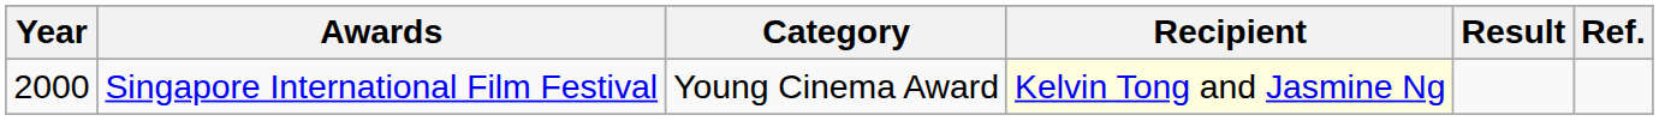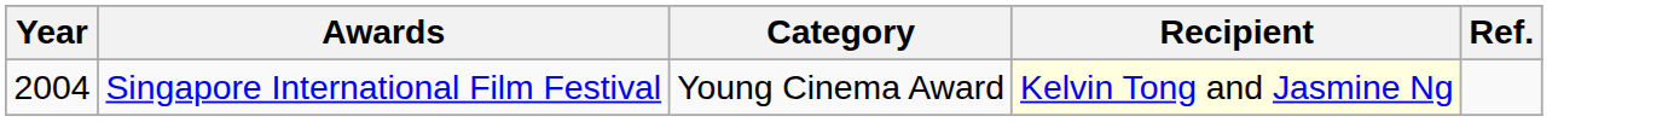- column: Result
Singapore International Film Festival | Year: 2000 -> 2004
